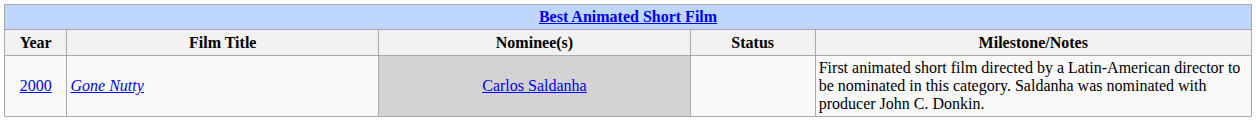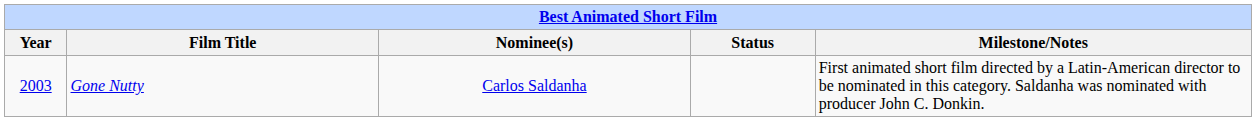Gone Nutty | Year: 2000 -> 2003
Gone Nutty | Nominee(s): lightgrey background -> no background
